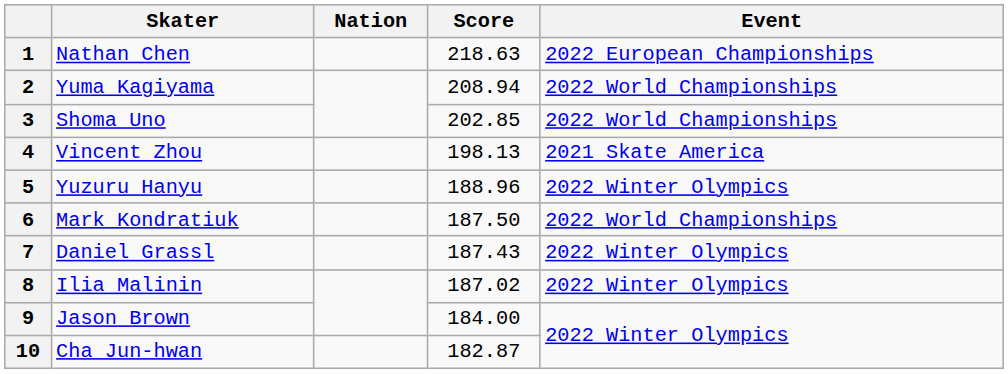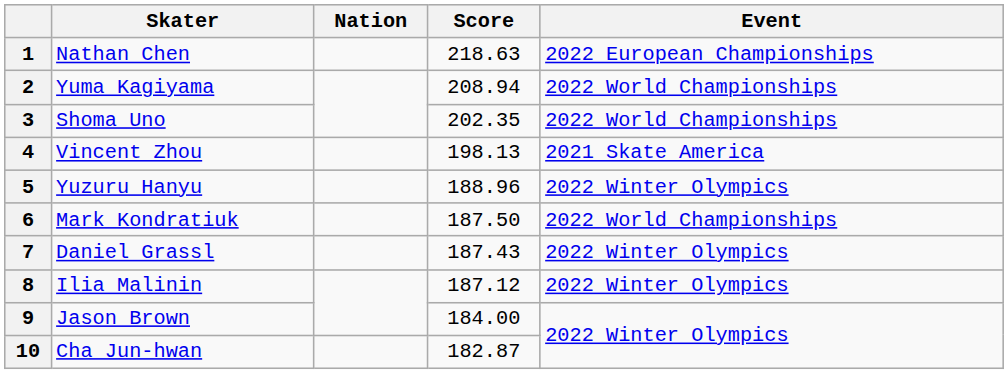3 | Score: 202.85 -> 202.35
8 | Score: 187.02 -> 187.12
